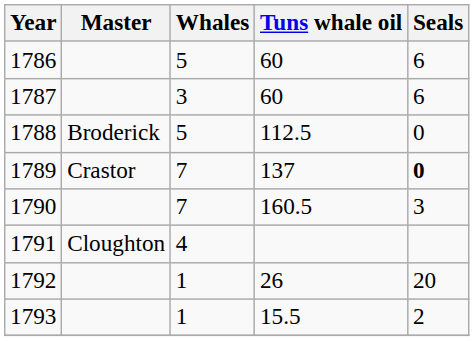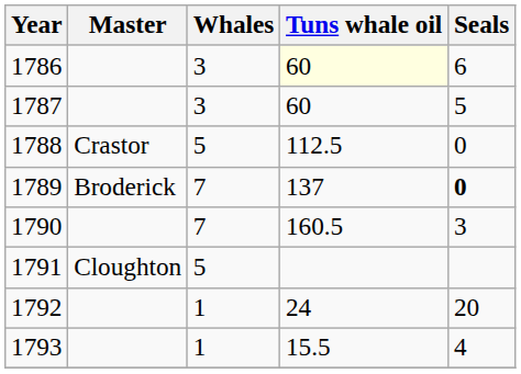1786 | Whales: 5 -> 3
1786 | Tuns whale oil: no background -> lightyellow background
1787 | Seals: 6 -> 5
1788 | Master: Broderick -> Crastor
1789 | Master: Crastor -> Broderick
1791 | Whales: 4 -> 5
1792 | Tuns whale oil: 26 -> 24
1793 | Seals: 2 -> 4
